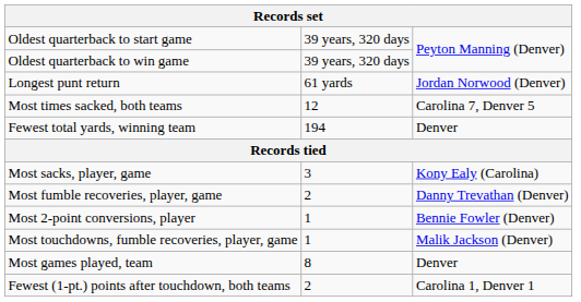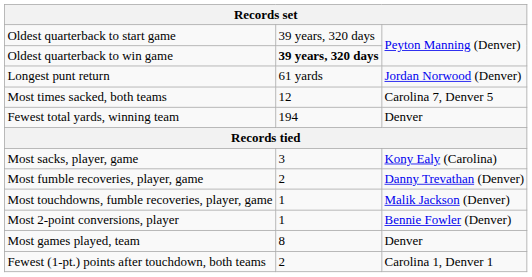Oldest quarterback to win game | column 2: normal -> bold
rows swapped: Most touchdowns, fumble recoveries, player, game <-> Most 2-point conversions, player
